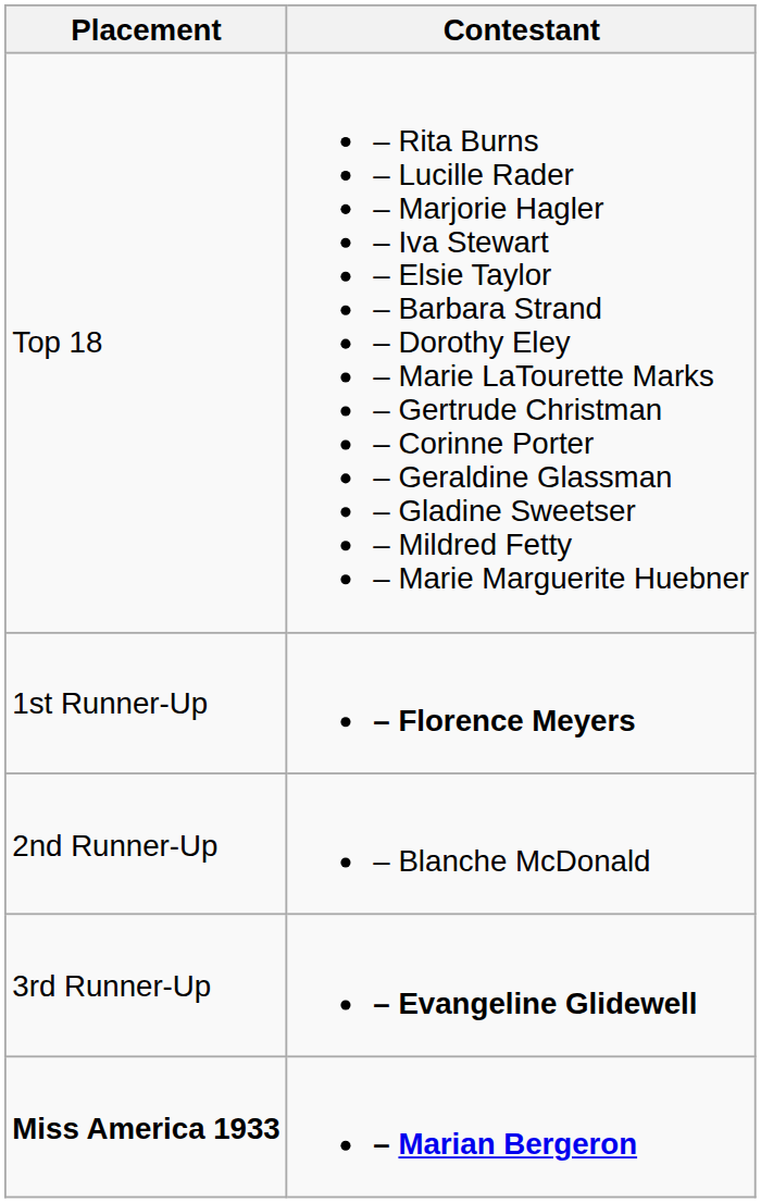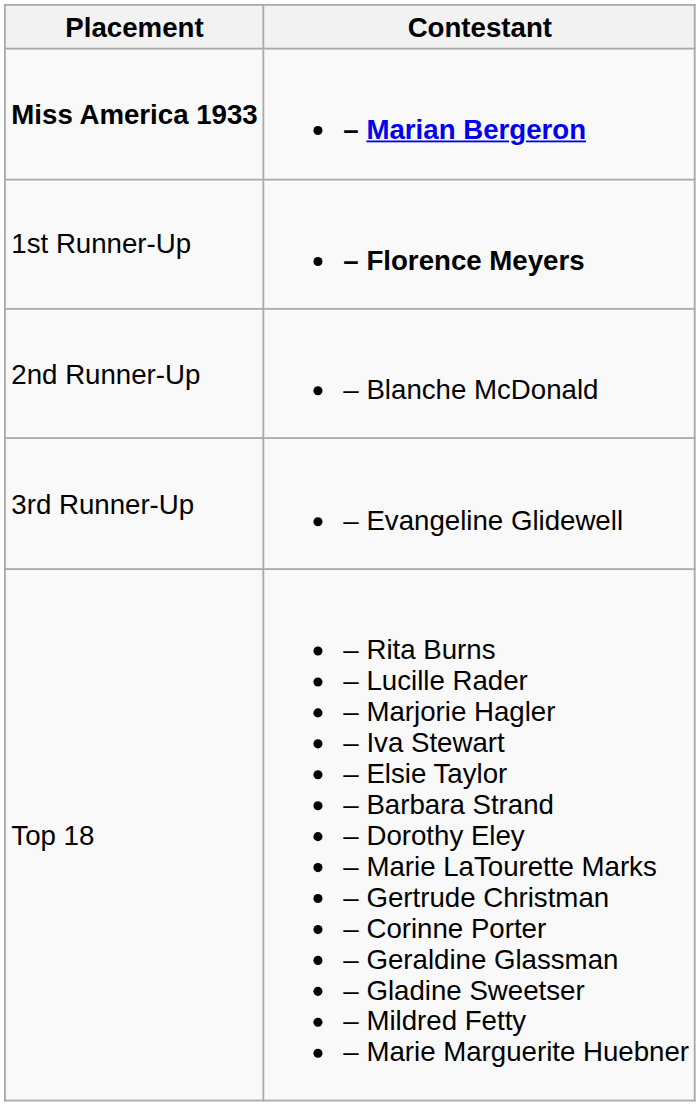rows swapped: Miss America 1933 <-> Top 18
3rd Runner-Up | Contestant: bold -> normal
